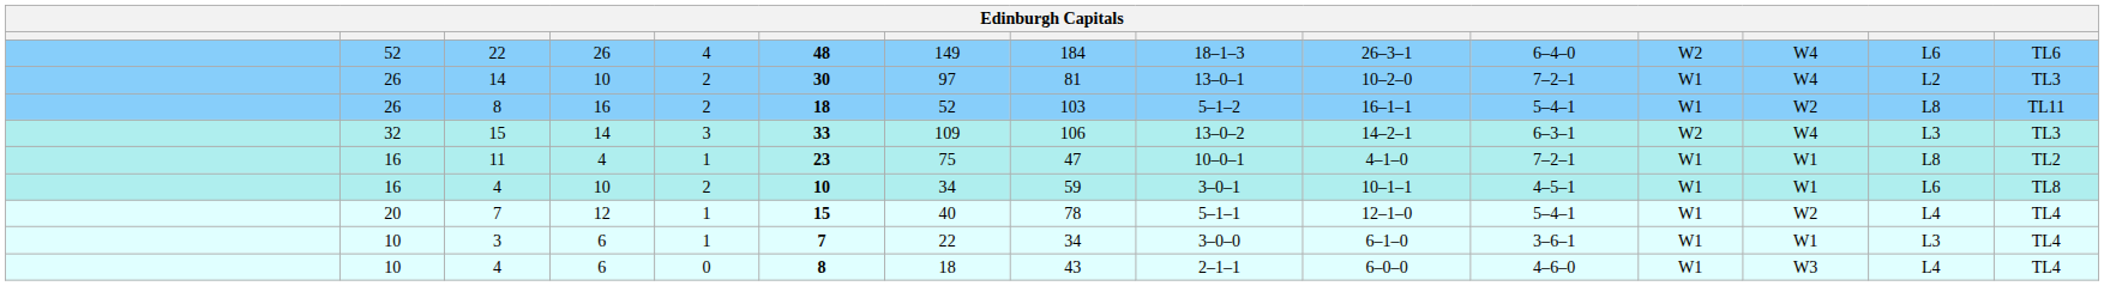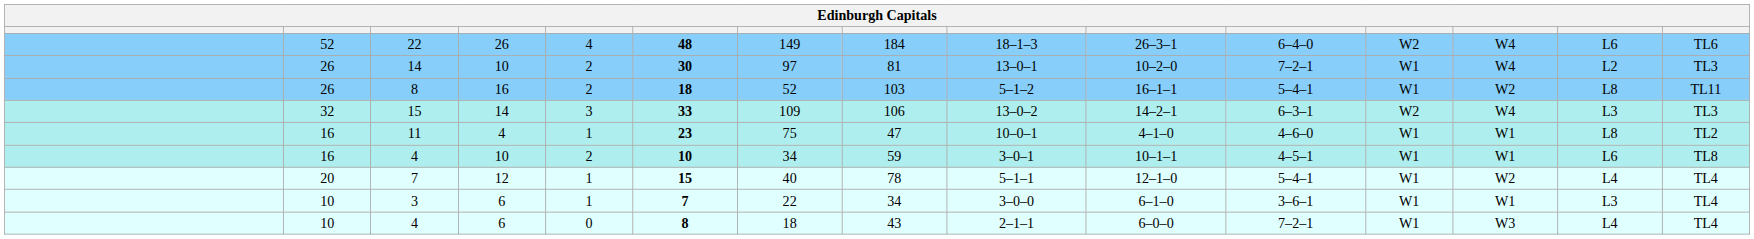11 | column 11: 7–2–1 -> 4–6–0
4 / 6 | column 11: 4–6–0 -> 7–2–1
